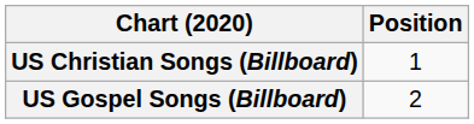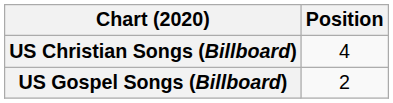US Christian Songs (Billboard) | Position: 1 -> 4
